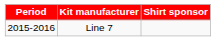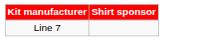- column: Period | 2015-2016
